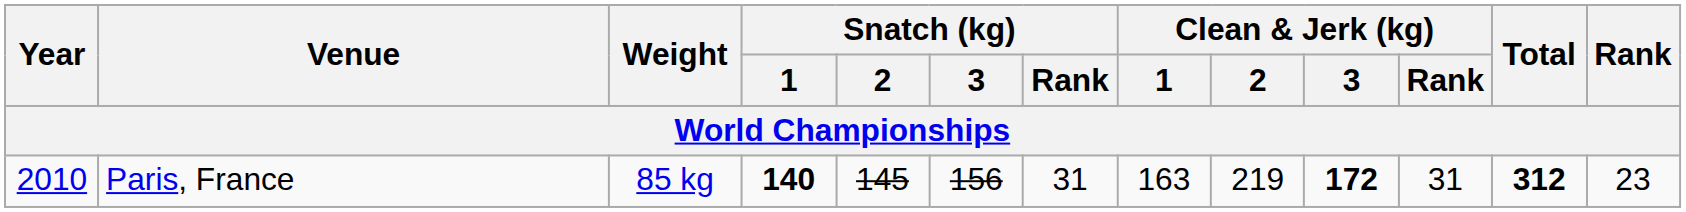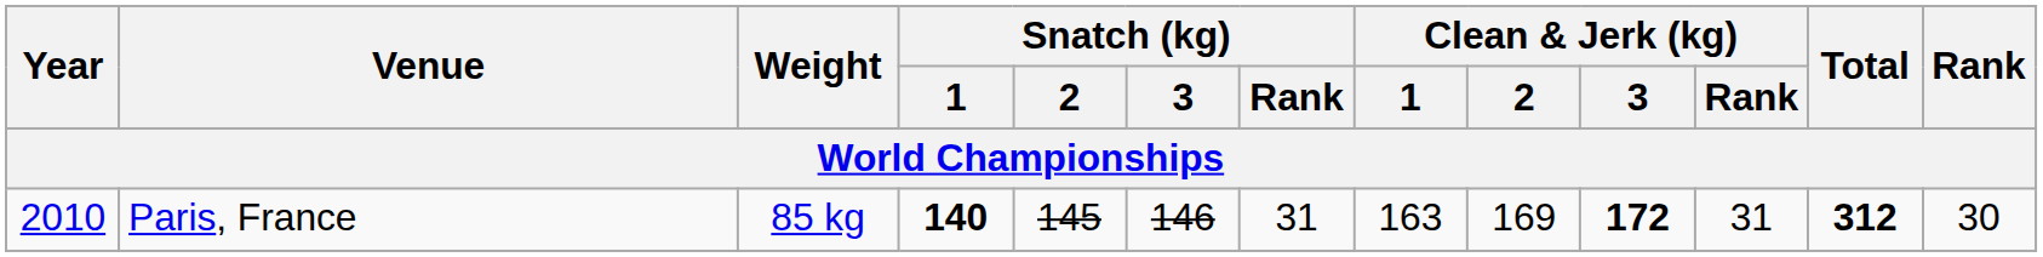Paris, France | Snatch (kg) / 3: 156 -> 146
Paris, France | Clean & Jerk (kg) / 2: 219 -> 169
Paris, France | Rank: 23 -> 30
